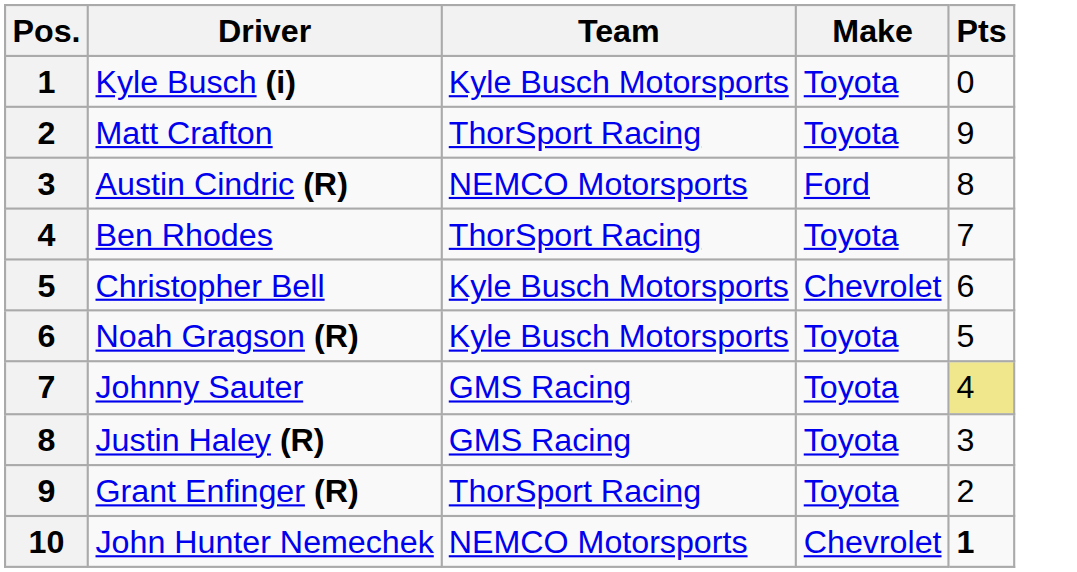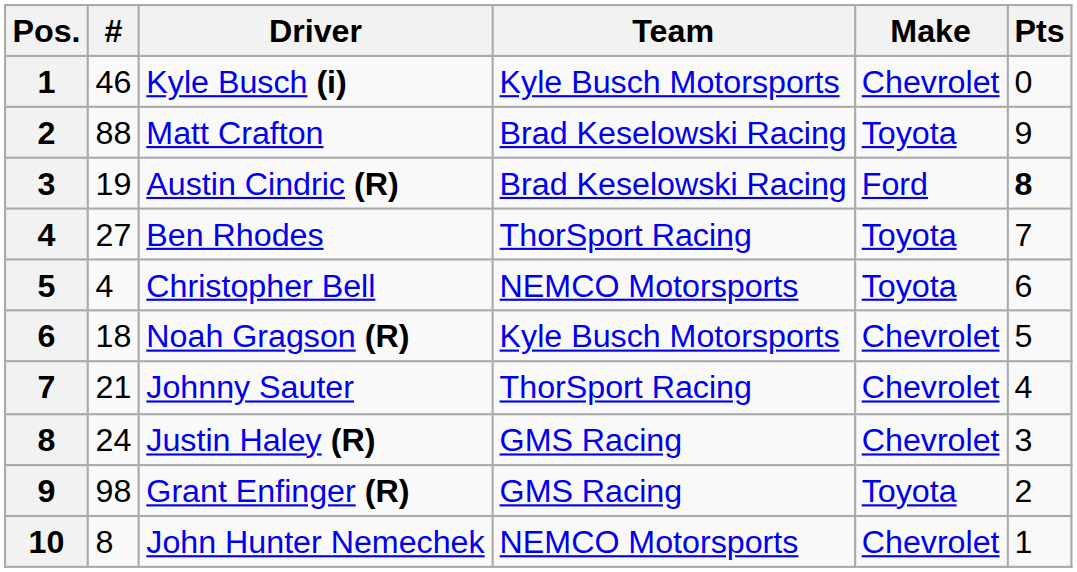+ column: # | 46 | 88 | 19 | 27 | 4 | 18 | 21 | 24 | 98 | 8
Kyle Busch (i) | Make: Toyota -> Chevrolet
Matt Crafton | Team: ThorSport Racing -> Brad Keselowski Racing
Austin Cindric (R) | Team: NEMCO Motorsports -> Brad Keselowski Racing
Austin Cindric (R) | Pts: normal -> bold
Christopher Bell | Team: Kyle Busch Motorsports -> NEMCO Motorsports
Christopher Bell | Make: Chevrolet -> Toyota
Noah Gragson (R) | Make: Toyota -> Chevrolet
Johnny Sauter | Team: GMS Racing -> ThorSport Racing
Johnny Sauter | Make: Toyota -> Chevrolet
Johnny Sauter | Pts: khaki background -> no background
Justin Haley (R) | Make: Toyota -> Chevrolet
Grant Enfinger (R) | Team: ThorSport Racing -> GMS Racing
John Hunter Nemechek | Pts: bold -> normal
